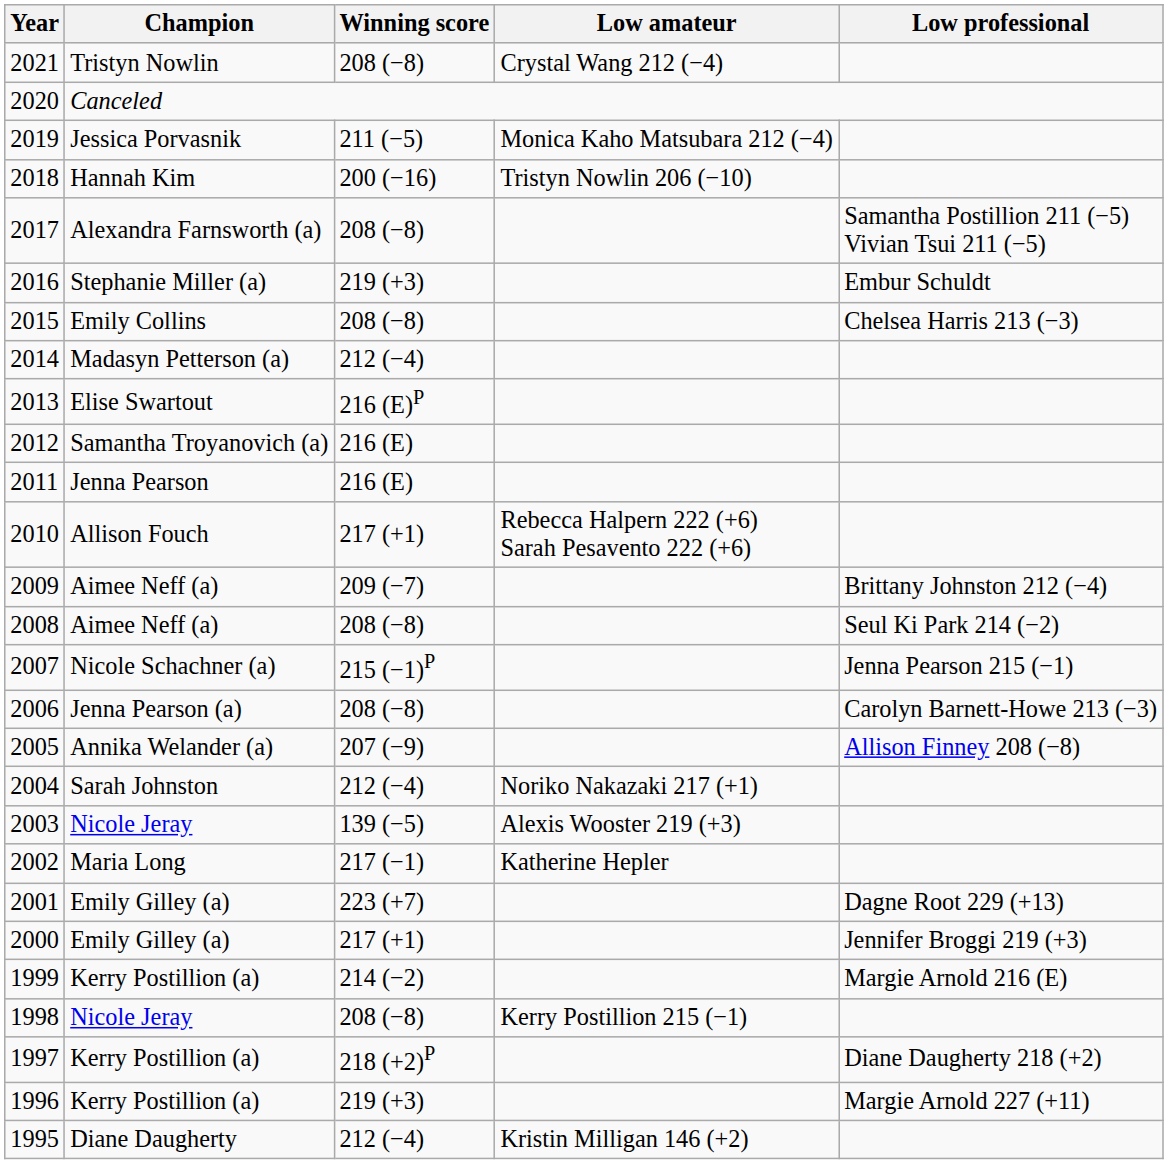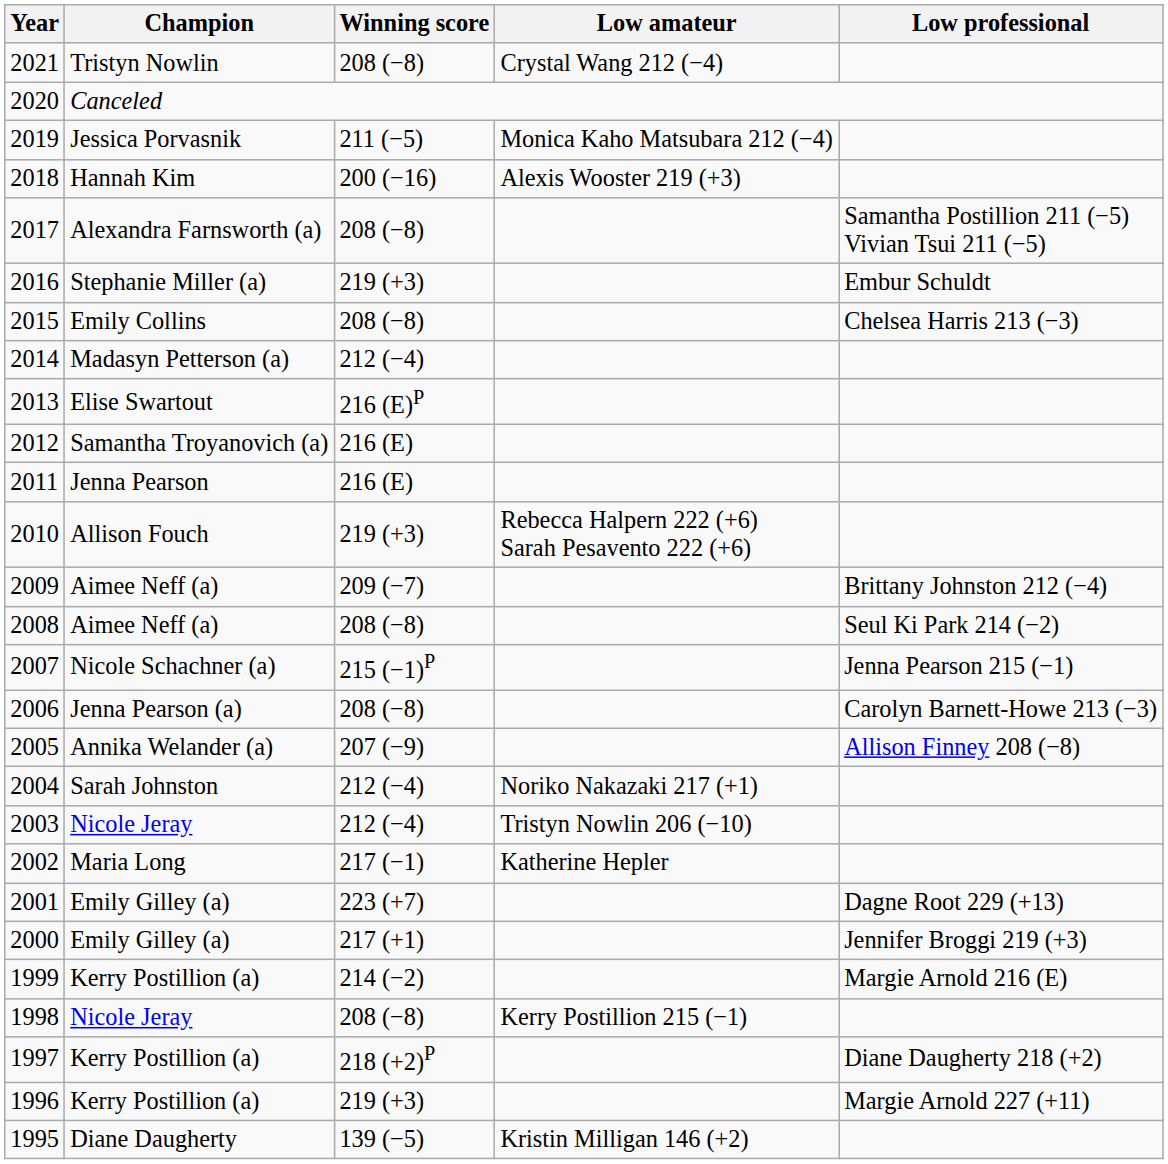2018 | Low amateur: Tristyn Nowlin 206 (−10) -> Alexis Wooster 219 (+3)
2010 | Winning score: 217 (+1) -> 219 (+3)
2003 | Winning score: 139 (−5) -> 212 (−4)
2003 | Low amateur: Alexis Wooster 219 (+3) -> Tristyn Nowlin 206 (−10)
1995 | Winning score: 212 (−4) -> 139 (−5)
